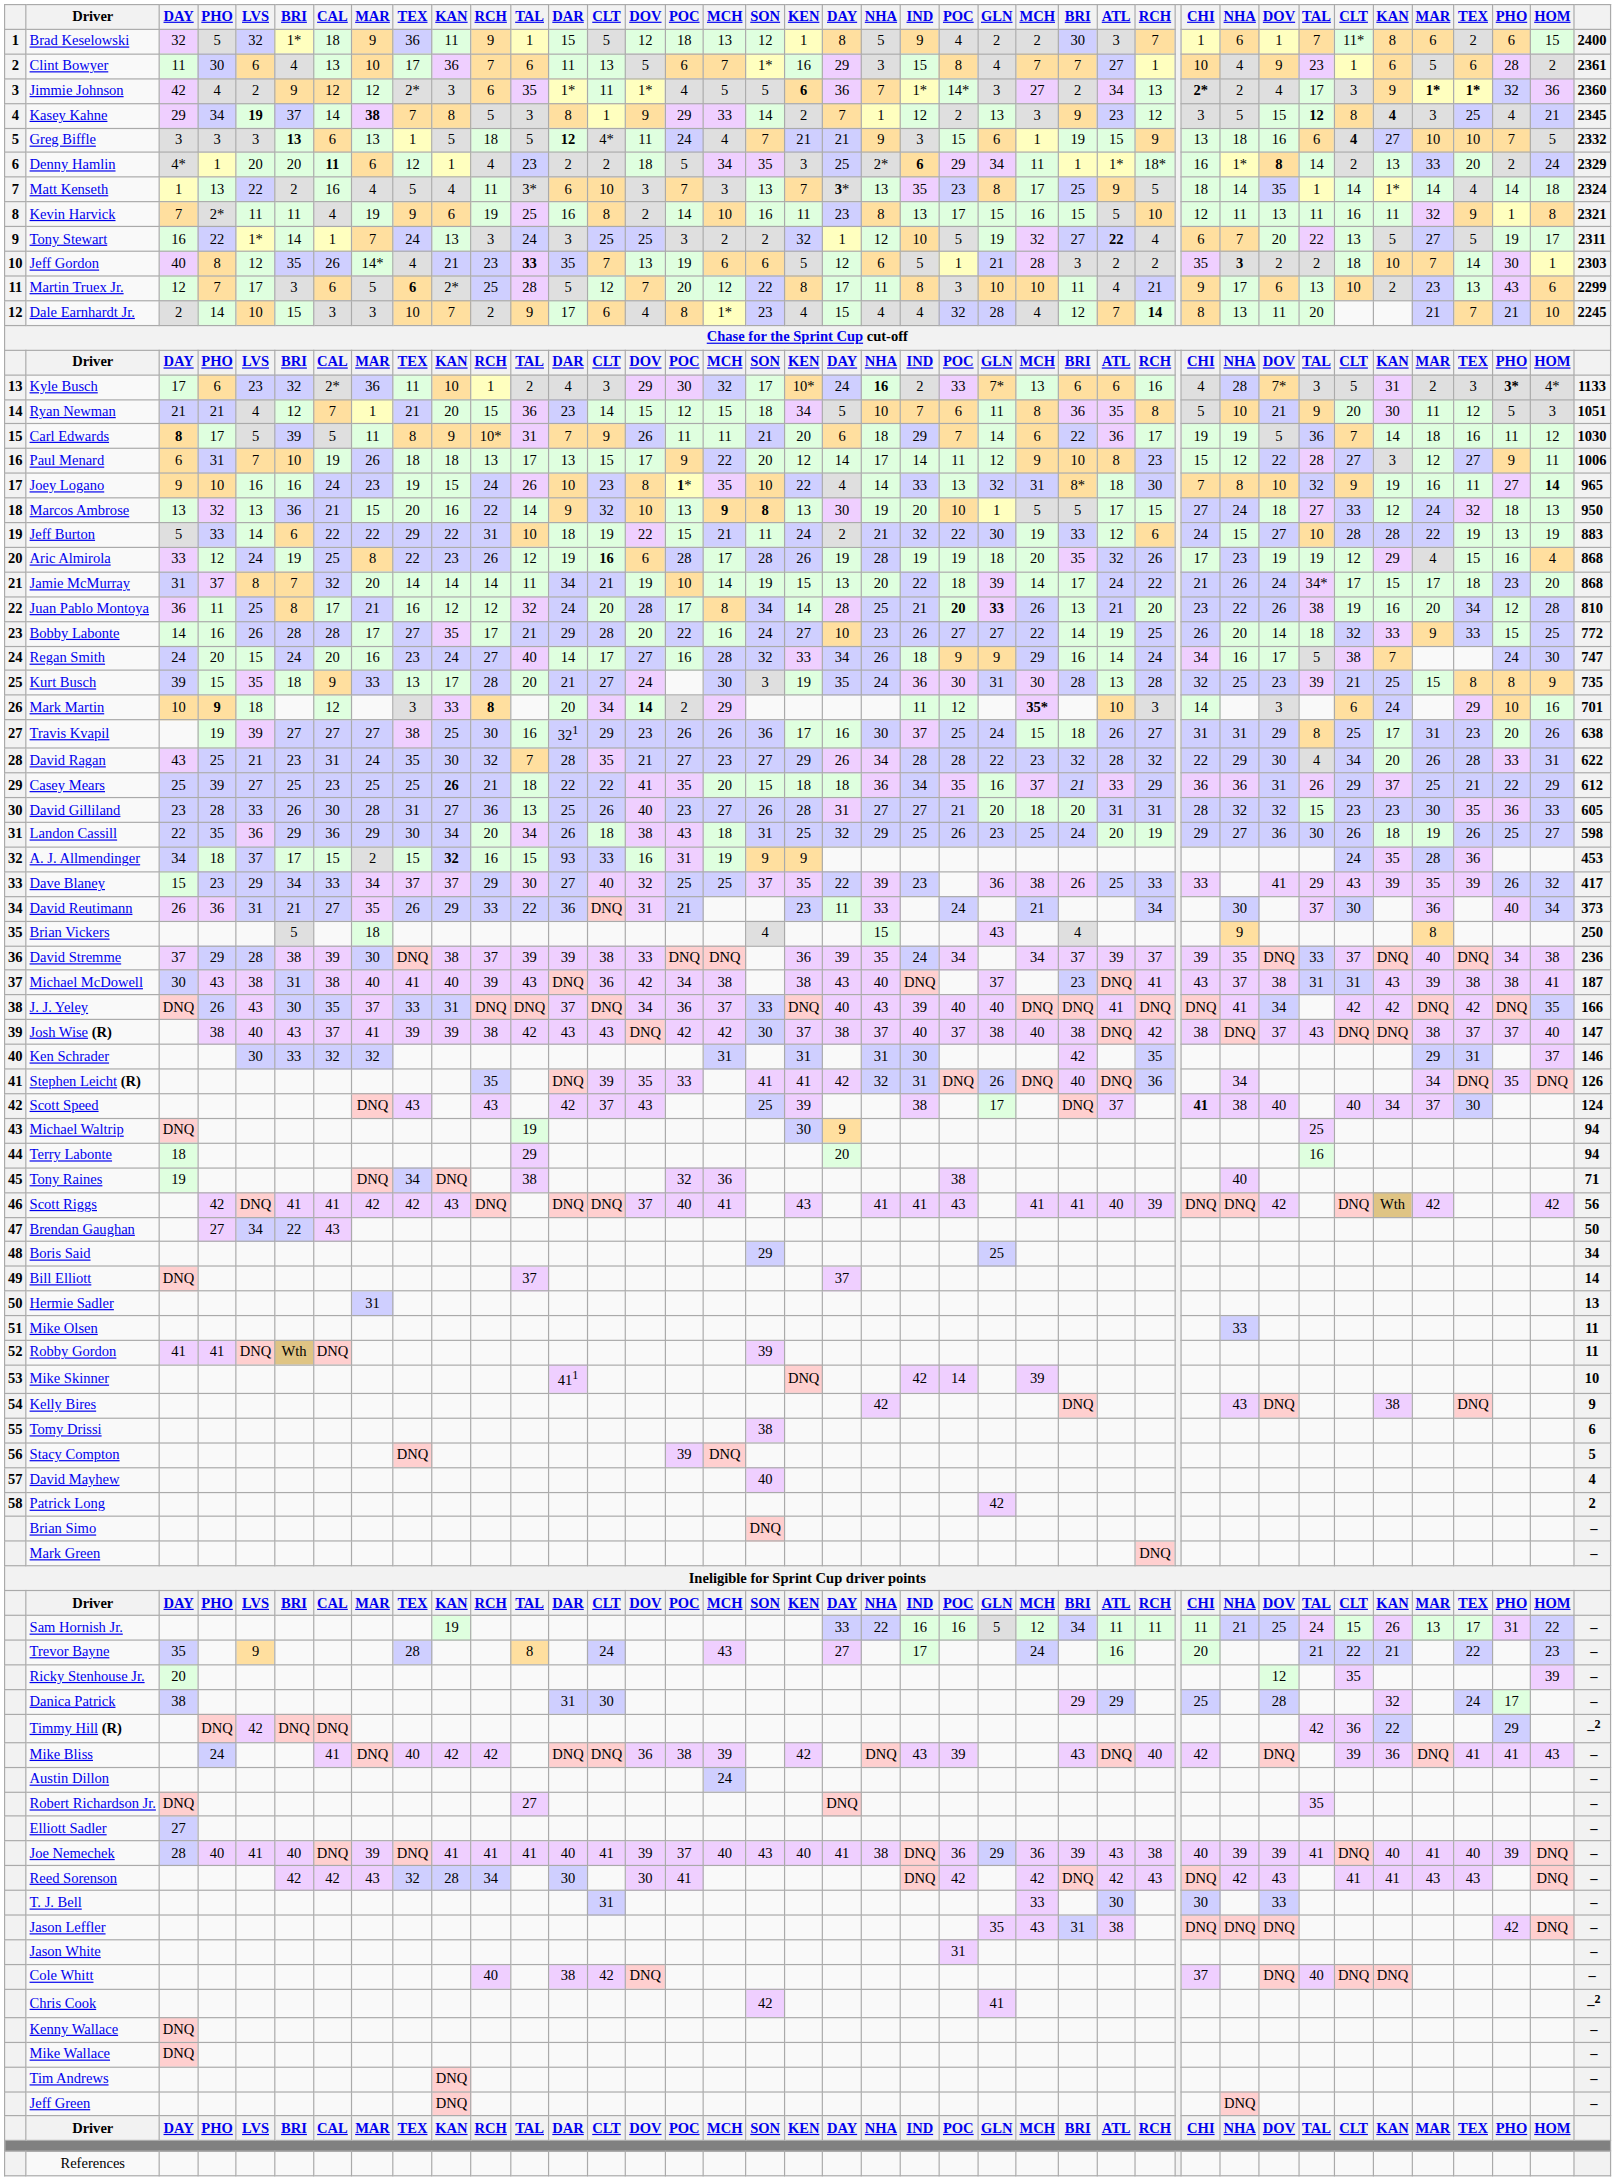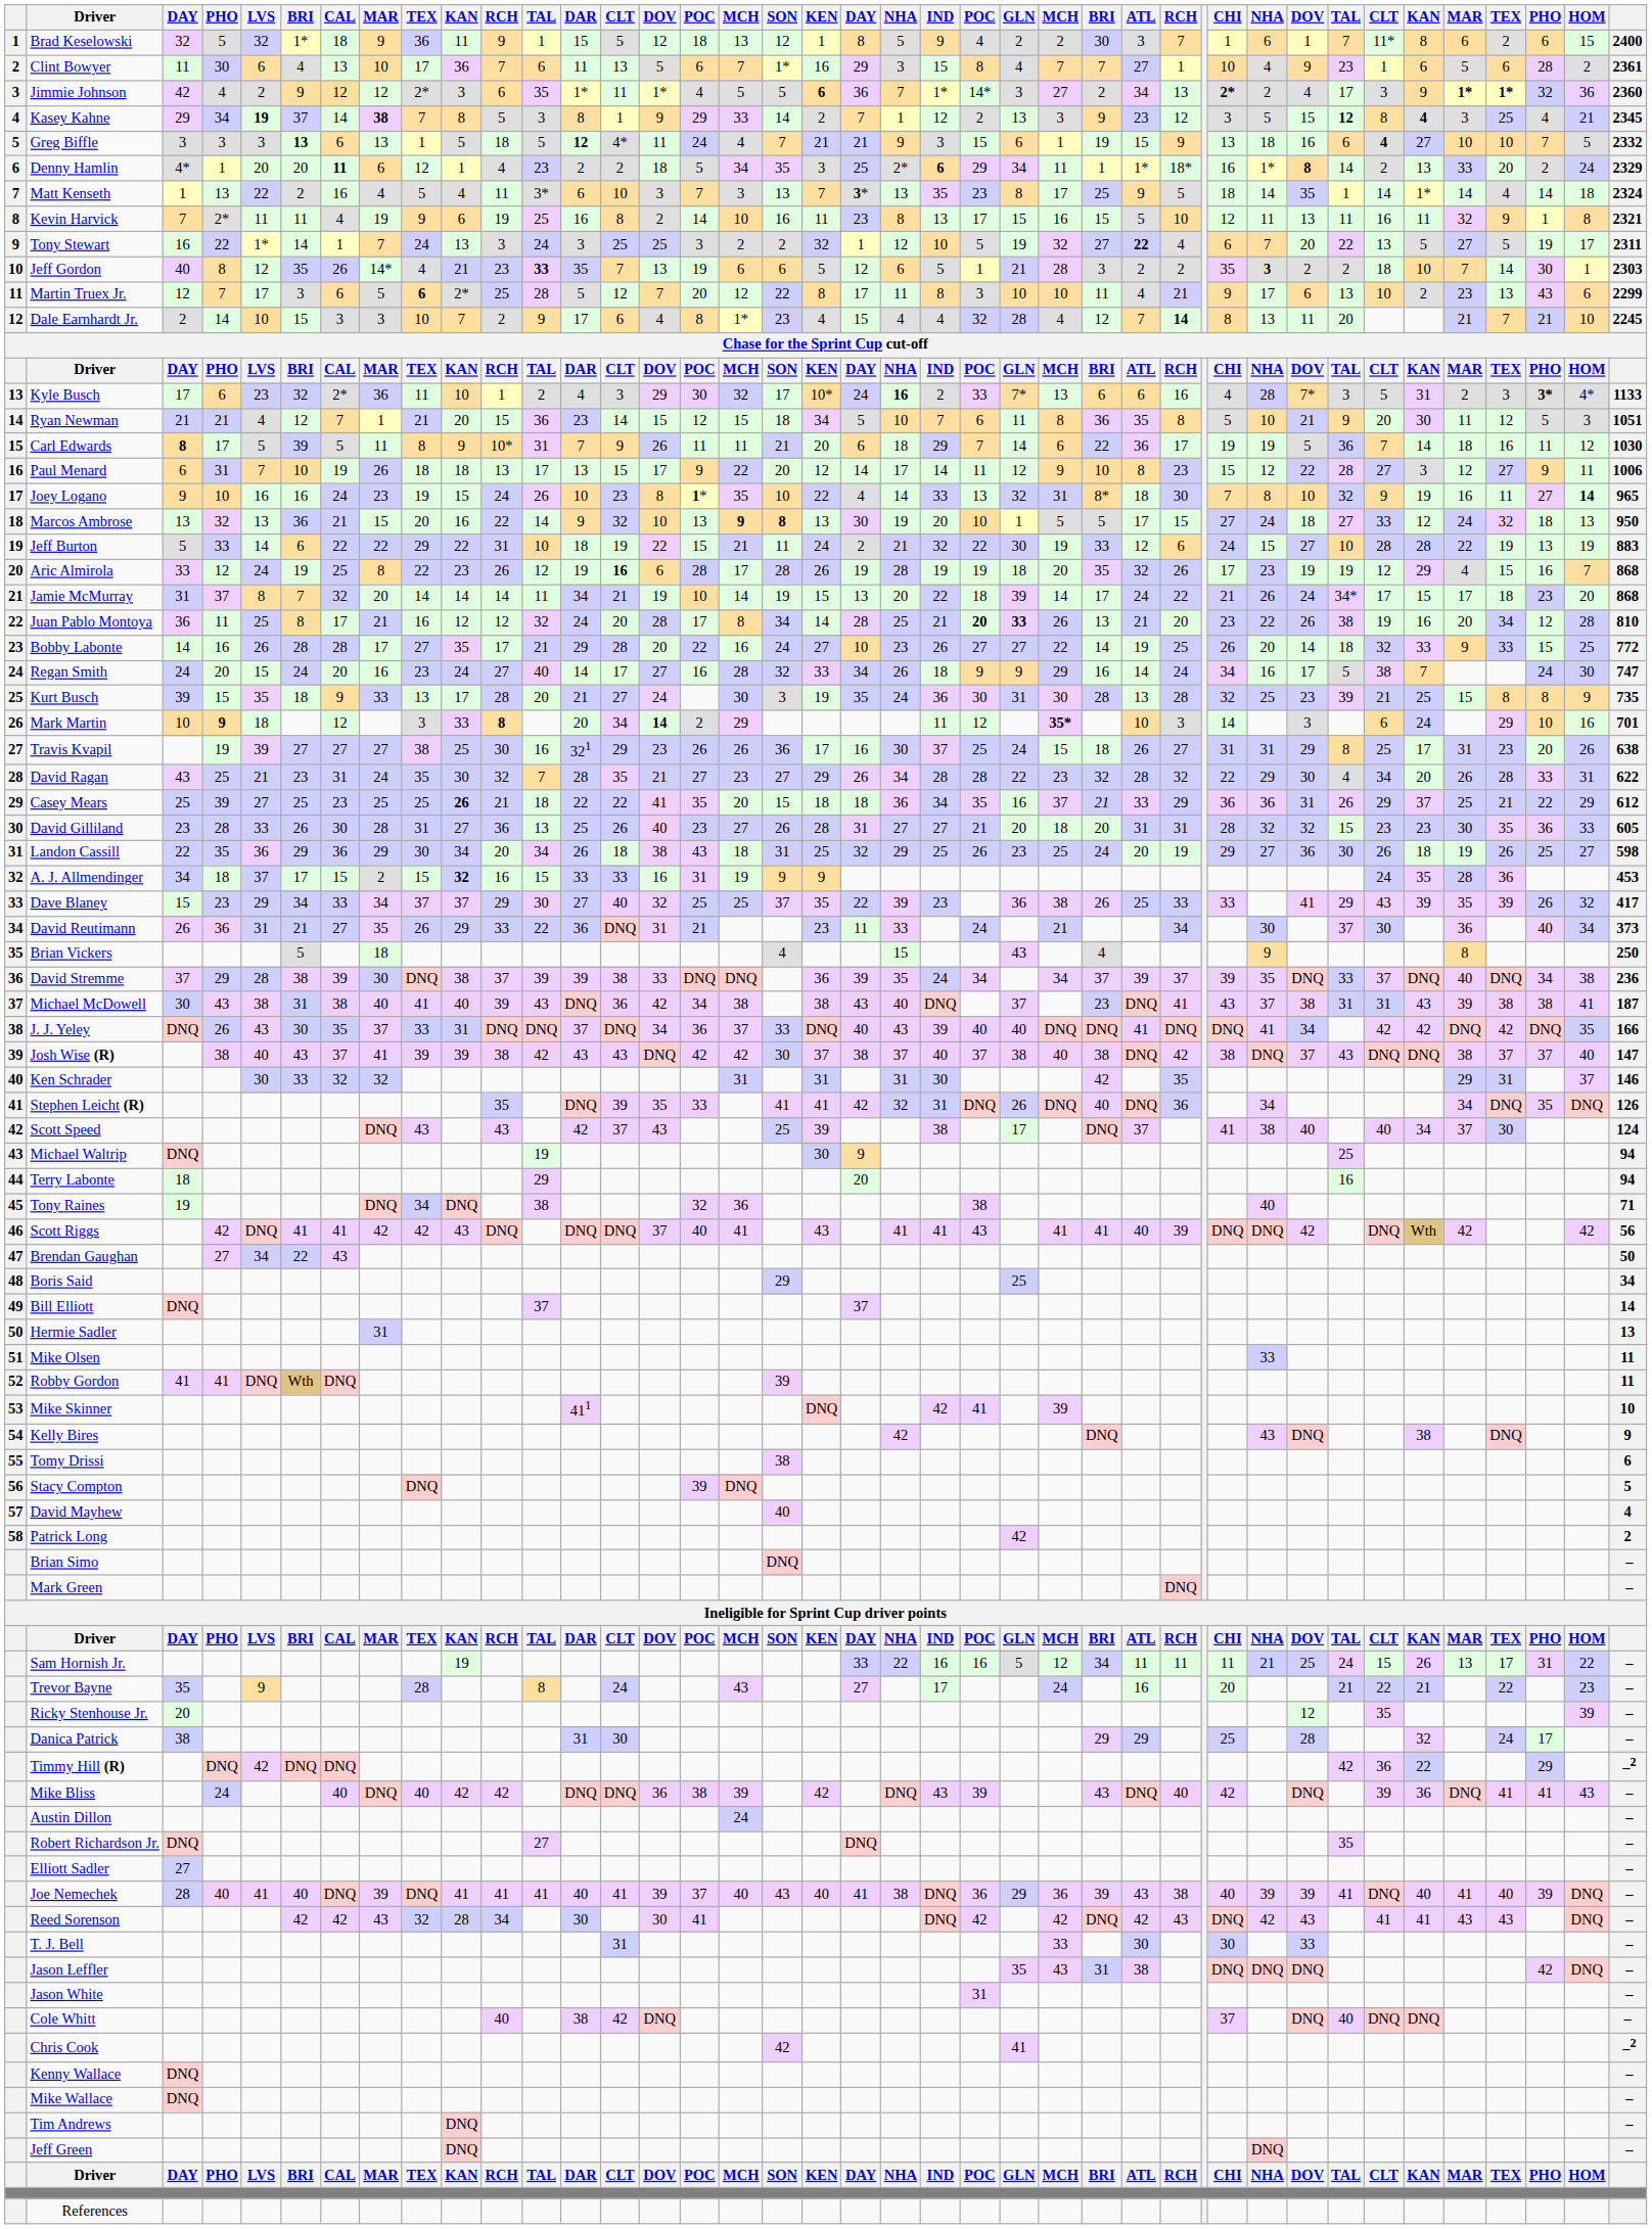Aric Almirola | HOM: 4 -> 7
A. J. Allmendinger | DAR: 93 -> 33
Scott Speed | CHI: bold -> normal
Mike Skinner | column 23: 14 -> 41
Mike Bliss | CAL: 41 -> 40
